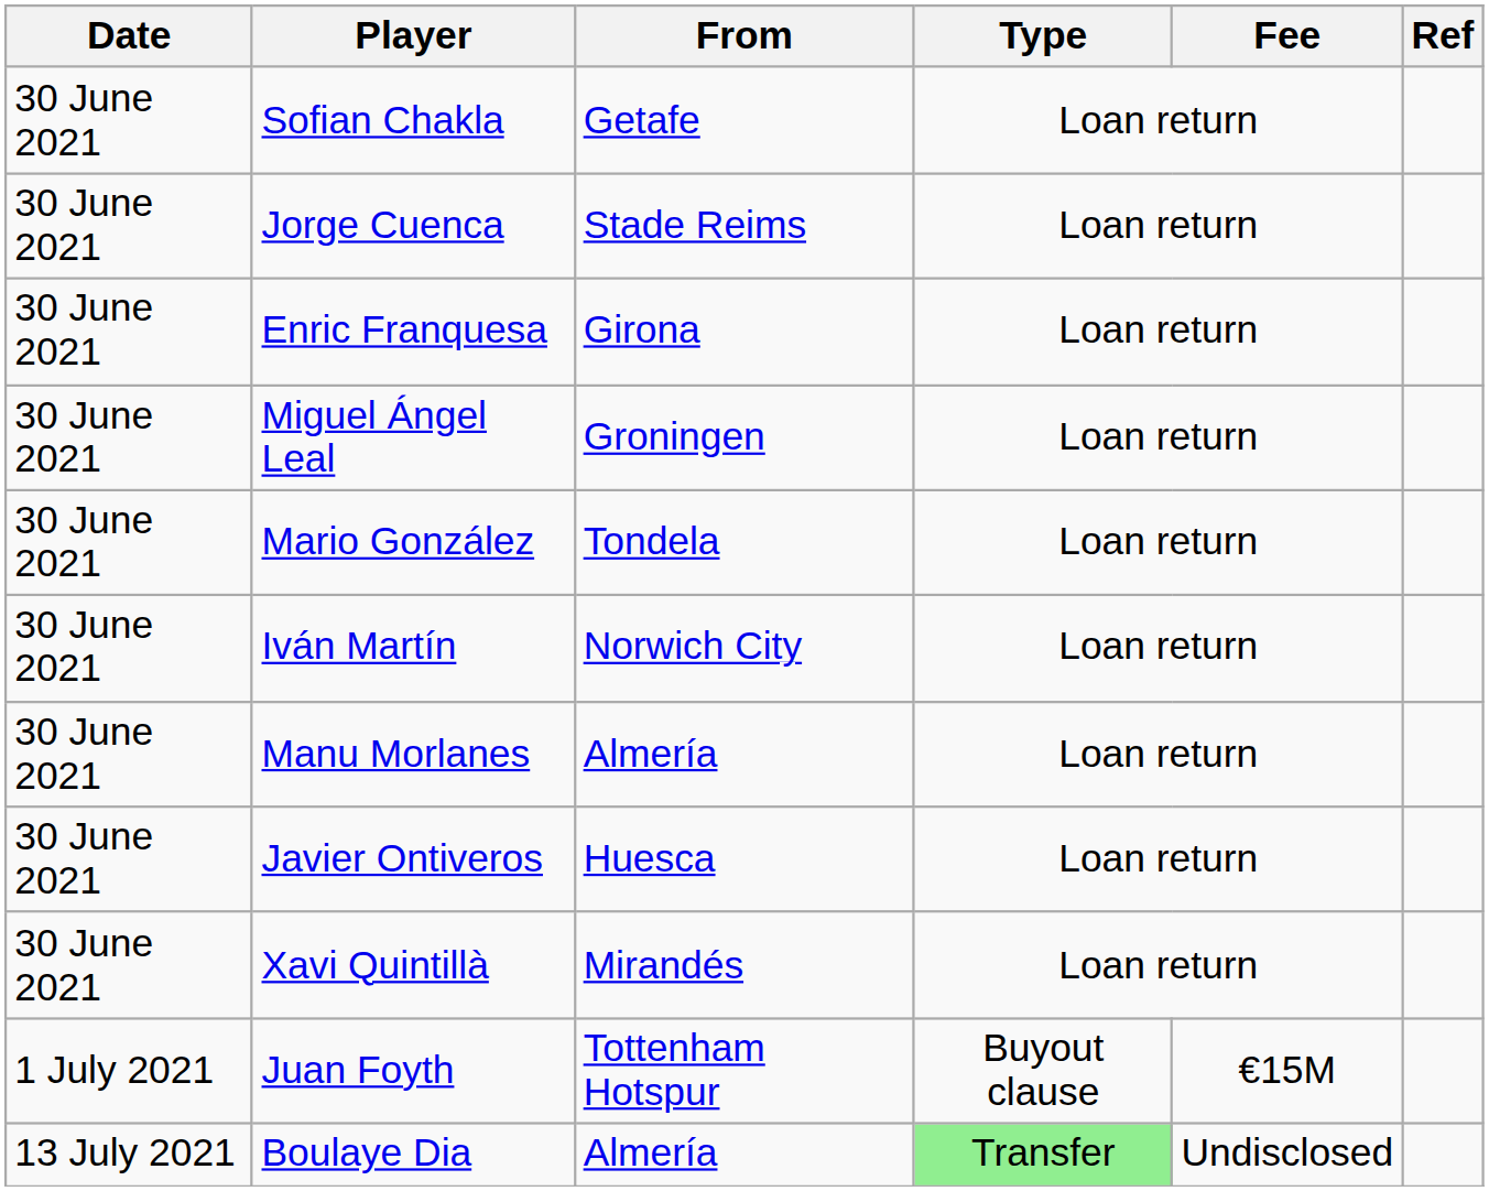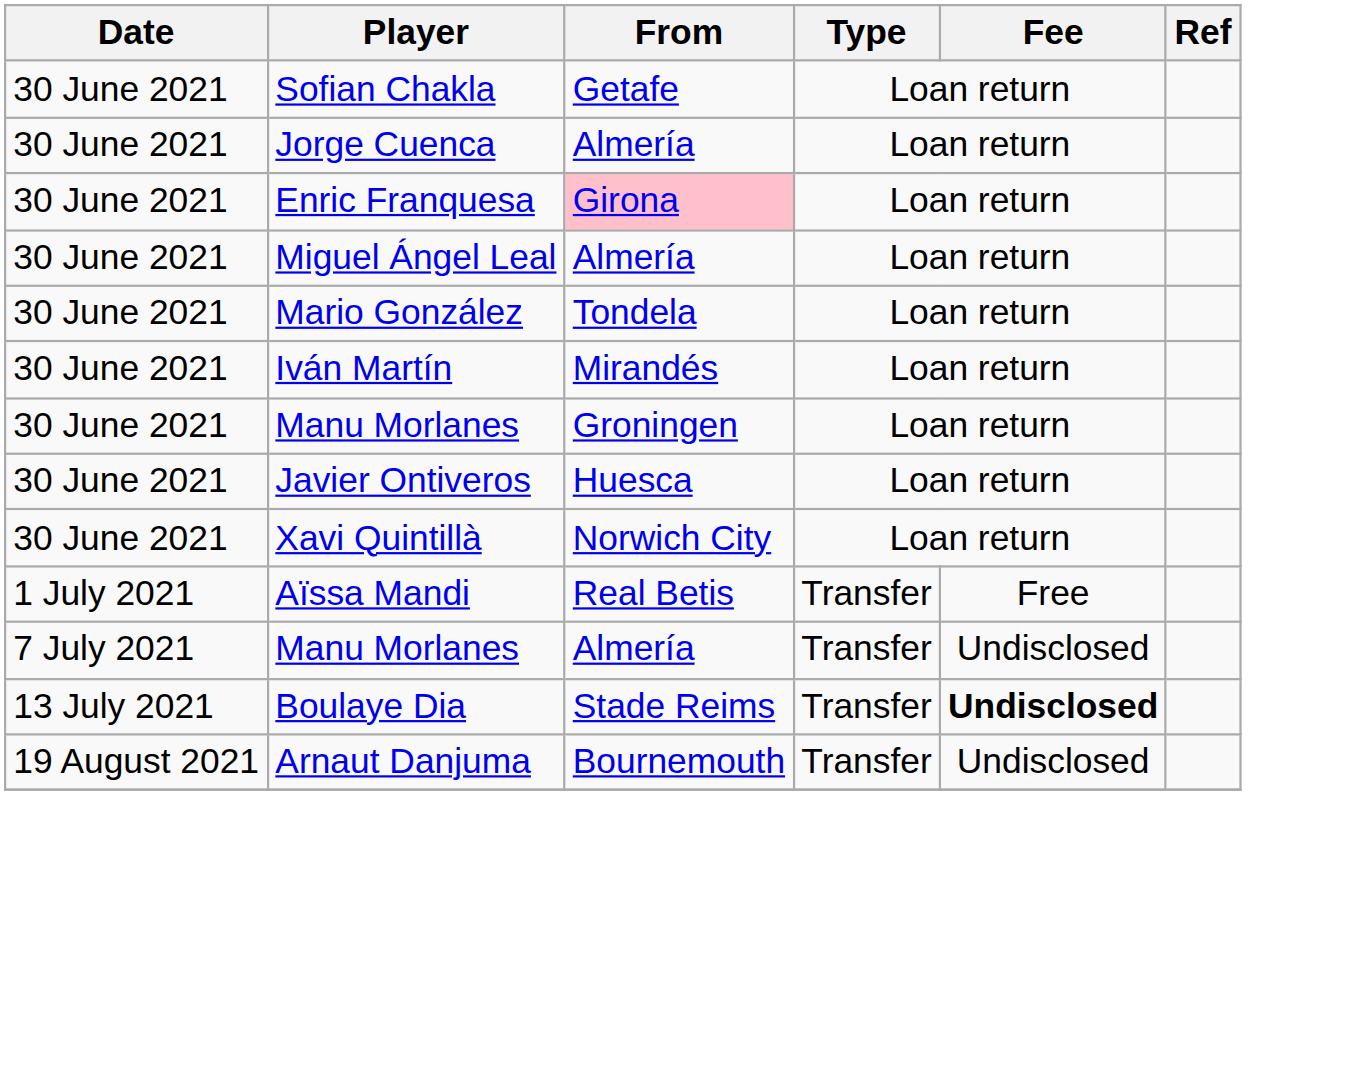Jorge Cuenca | From: Stade Reims -> Almería
Enric Franquesa | From: no background -> pink background
Miguel Ángel Leal | From: Groningen -> Almería
Iván Martín | From: Norwich City -> Mirandés
30 June 2021 / Manu Morlanes | From: Almería -> Groningen
Xavi Quintillà | From: Mirandés -> Norwich City
- row: 1 July 2021 | Juan Foyth | Tottenham Hotspur | Buyout clause | €15M
+ row: 1 July 2021 | Aïssa Mandi | Real Betis | Transfer | Free
+ row: 7 July 2021 | Manu Morlanes | Almería | Transfer | Undisclosed
Boulaye Dia | From: Almería -> Stade Reims
Boulaye Dia | Type: lightgreen background -> no background
Boulaye Dia | Fee: normal -> bold
+ row: 19 August 2021 | Arnaut Danjuma | Bournemouth | Transfer | Undisclosed
